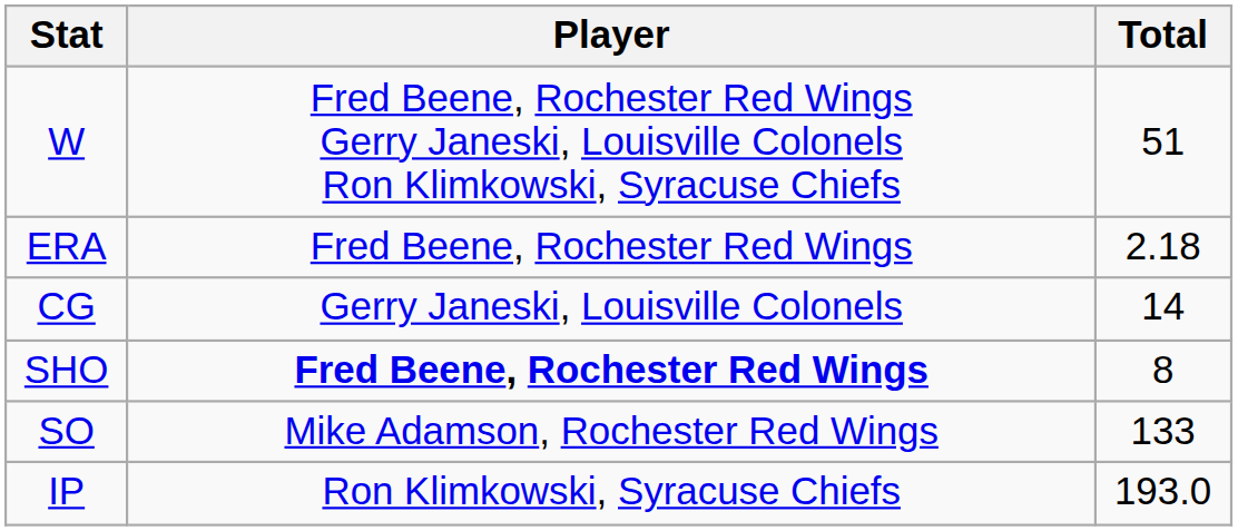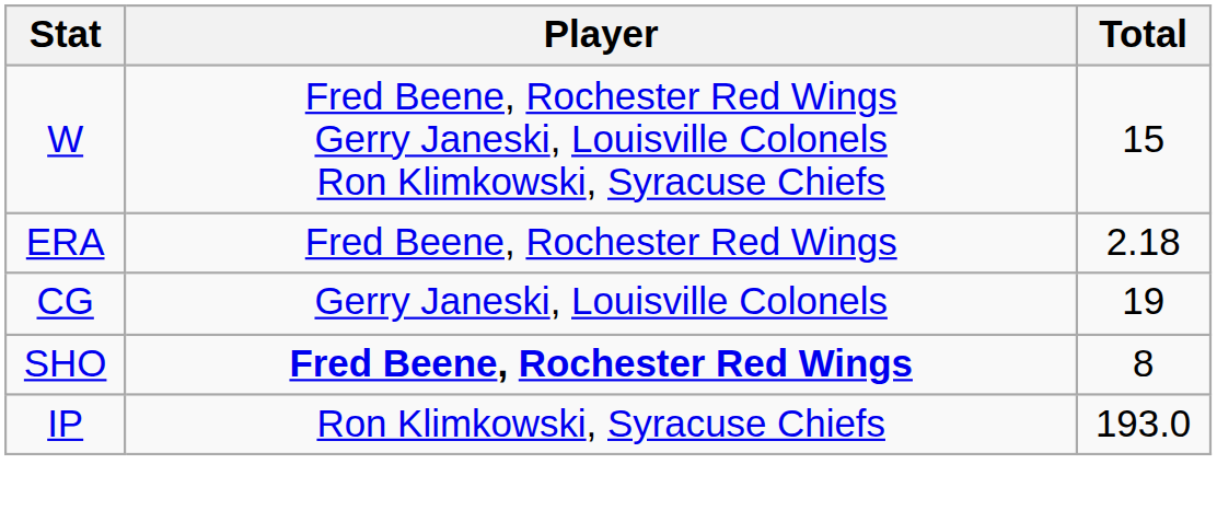W | Total: 51 -> 15
CG | Total: 14 -> 19
- row: SO | Mike Adamson, Rochester Red Wings | 133
